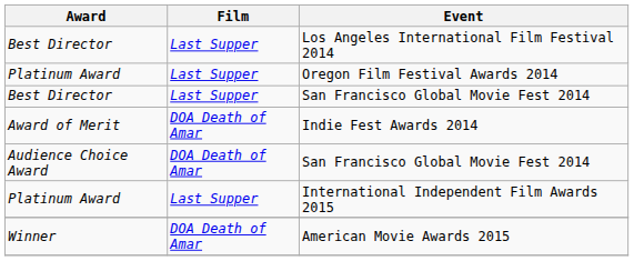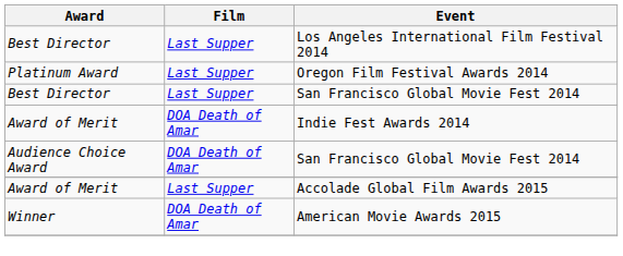- row: Platinum Award | Last Supper | International Independent Film Awards 2015
+ row: Award of Merit | Last Supper | Accolade Global Film Awards 2015
